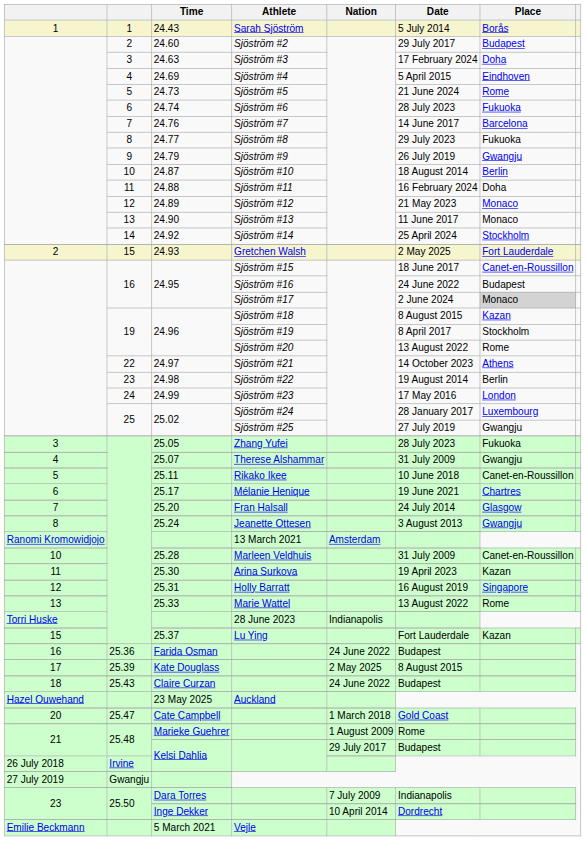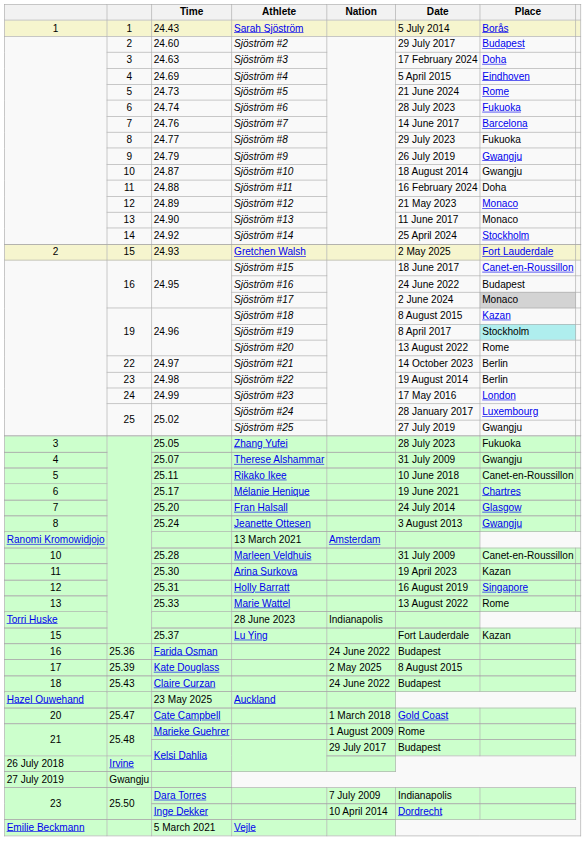24.87 | Place: Berlin -> Gwangju
24.96 / Sjöström #19 | Place: no background -> paleturquoise background
24.97 | Place: Athens -> Berlin
